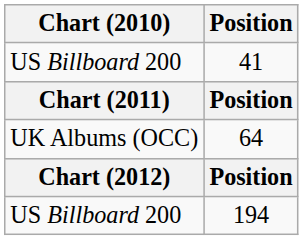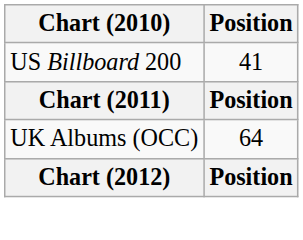- row: US Billboard 200 | 194
